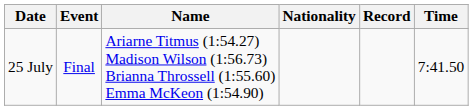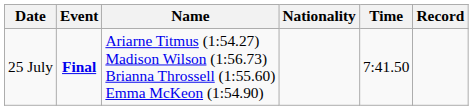columns swapped: Time <-> Record
25 July | Event: normal -> bold
